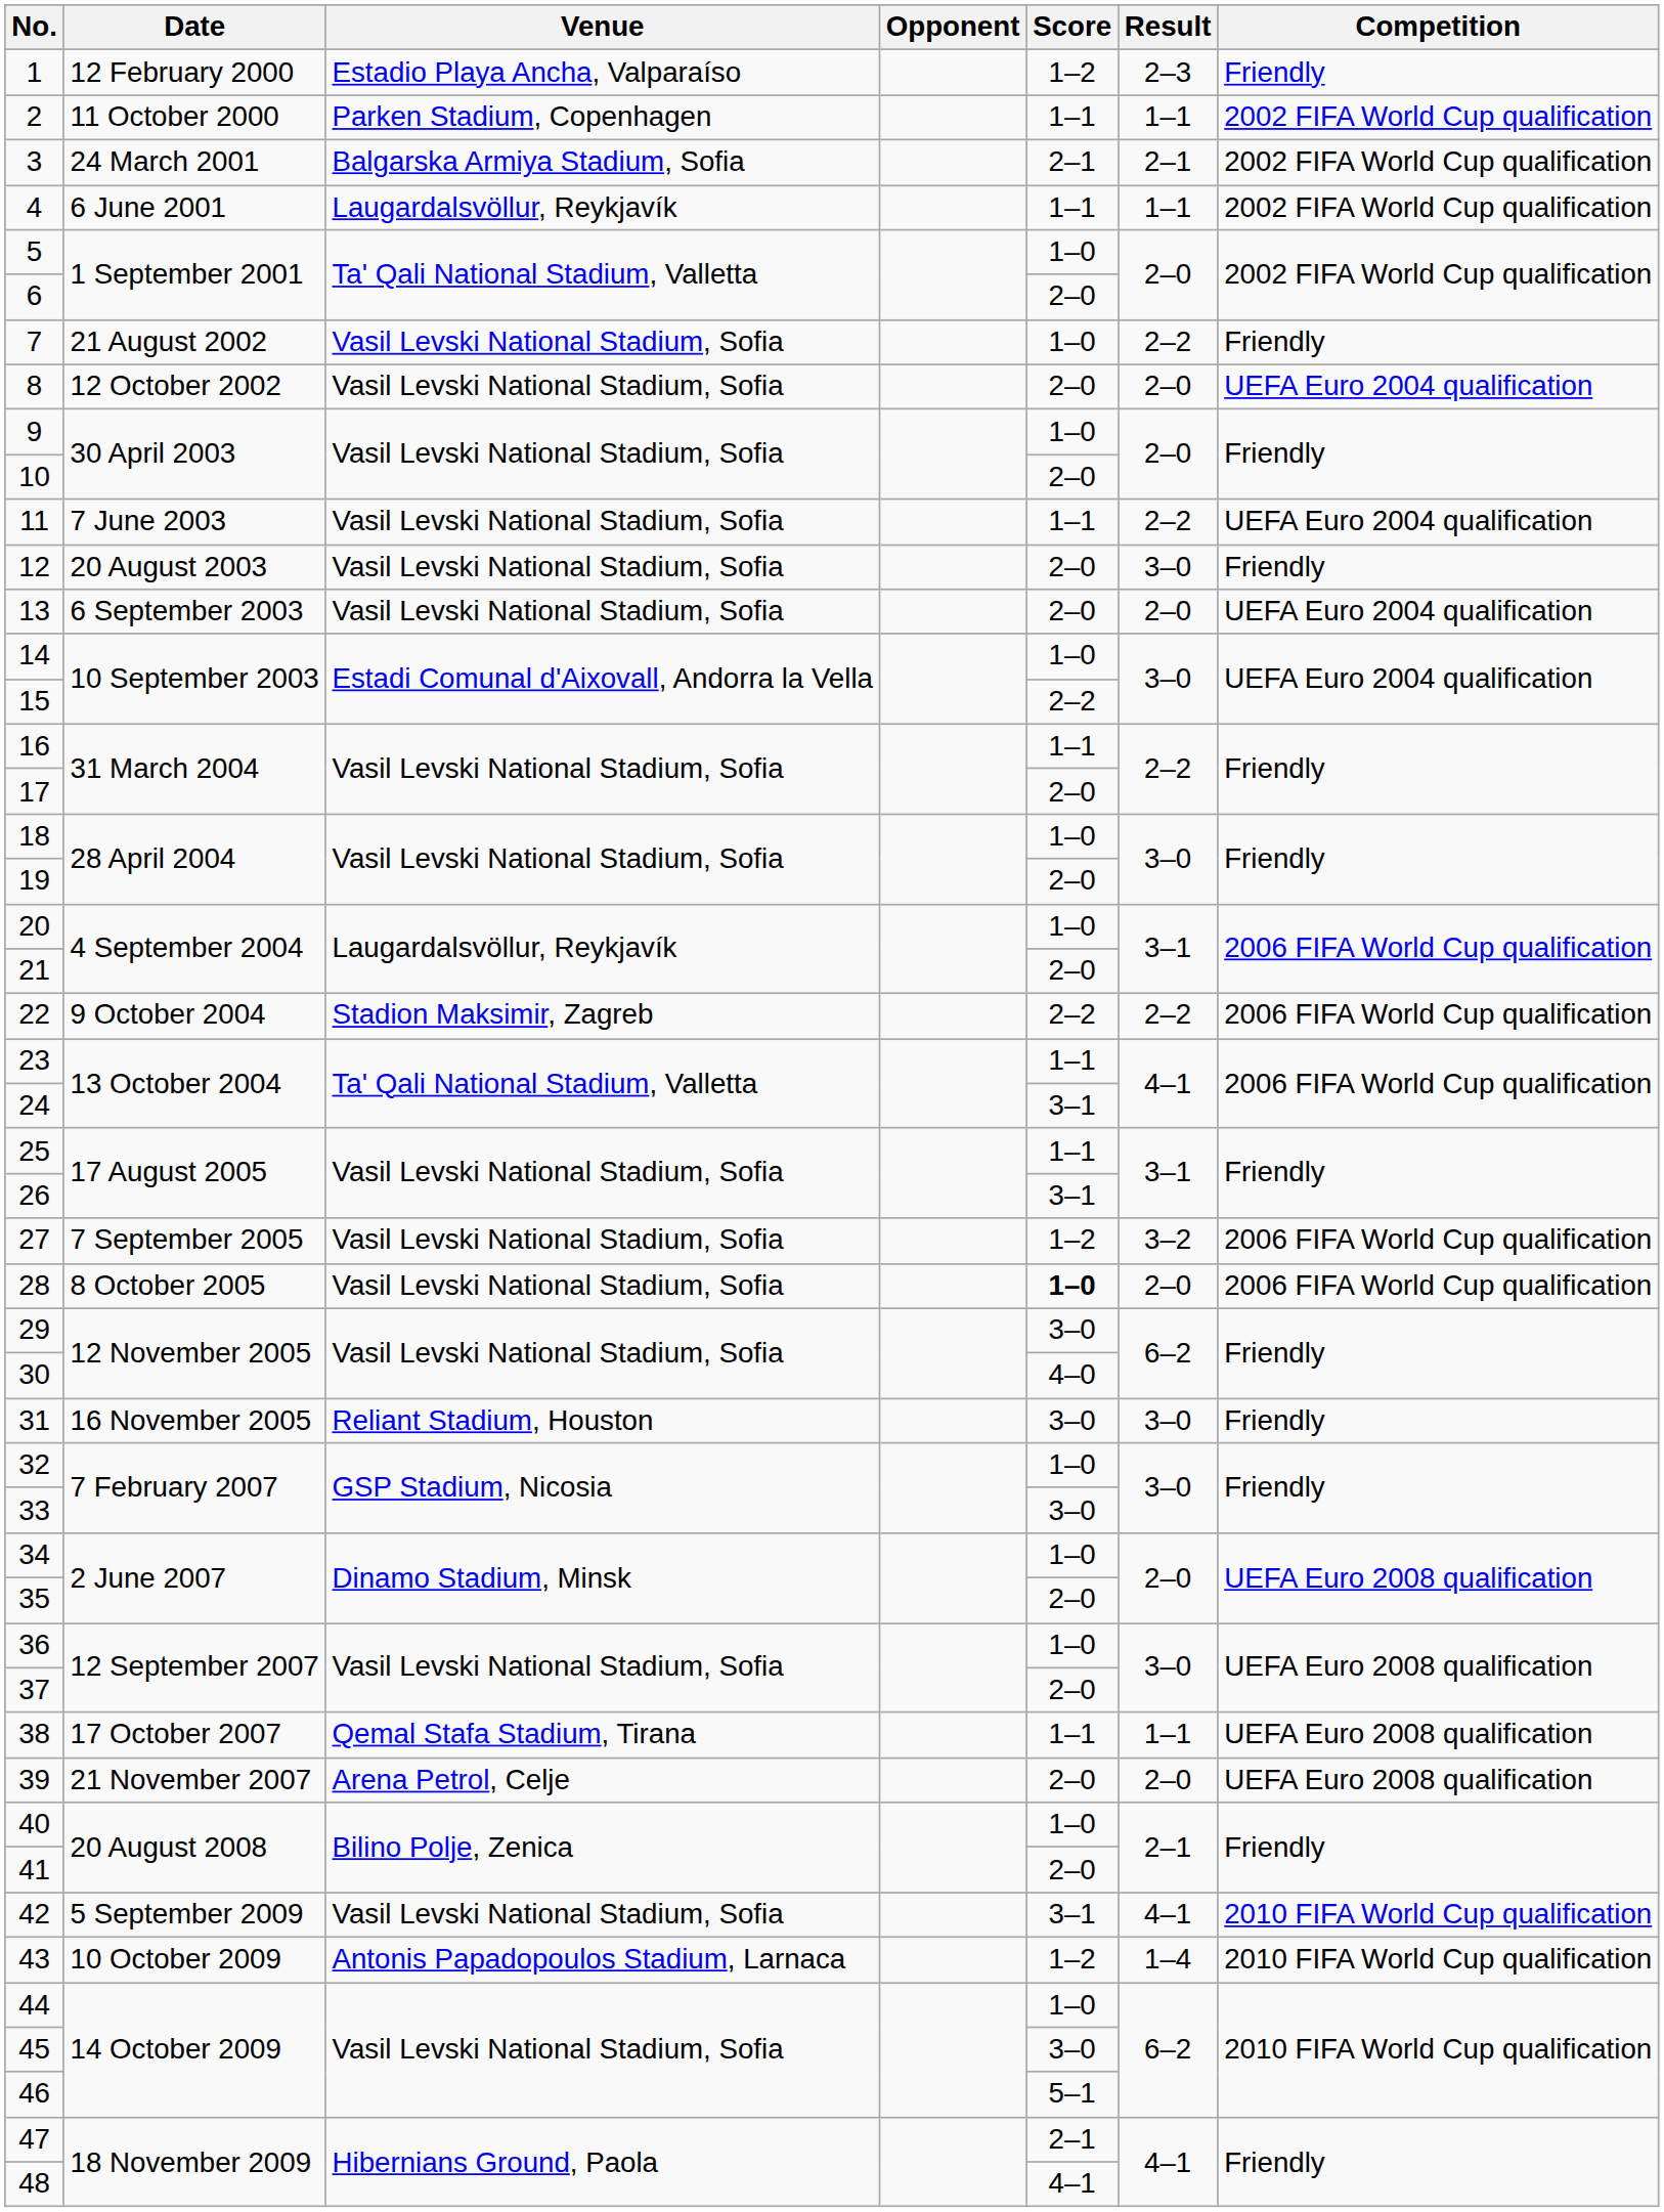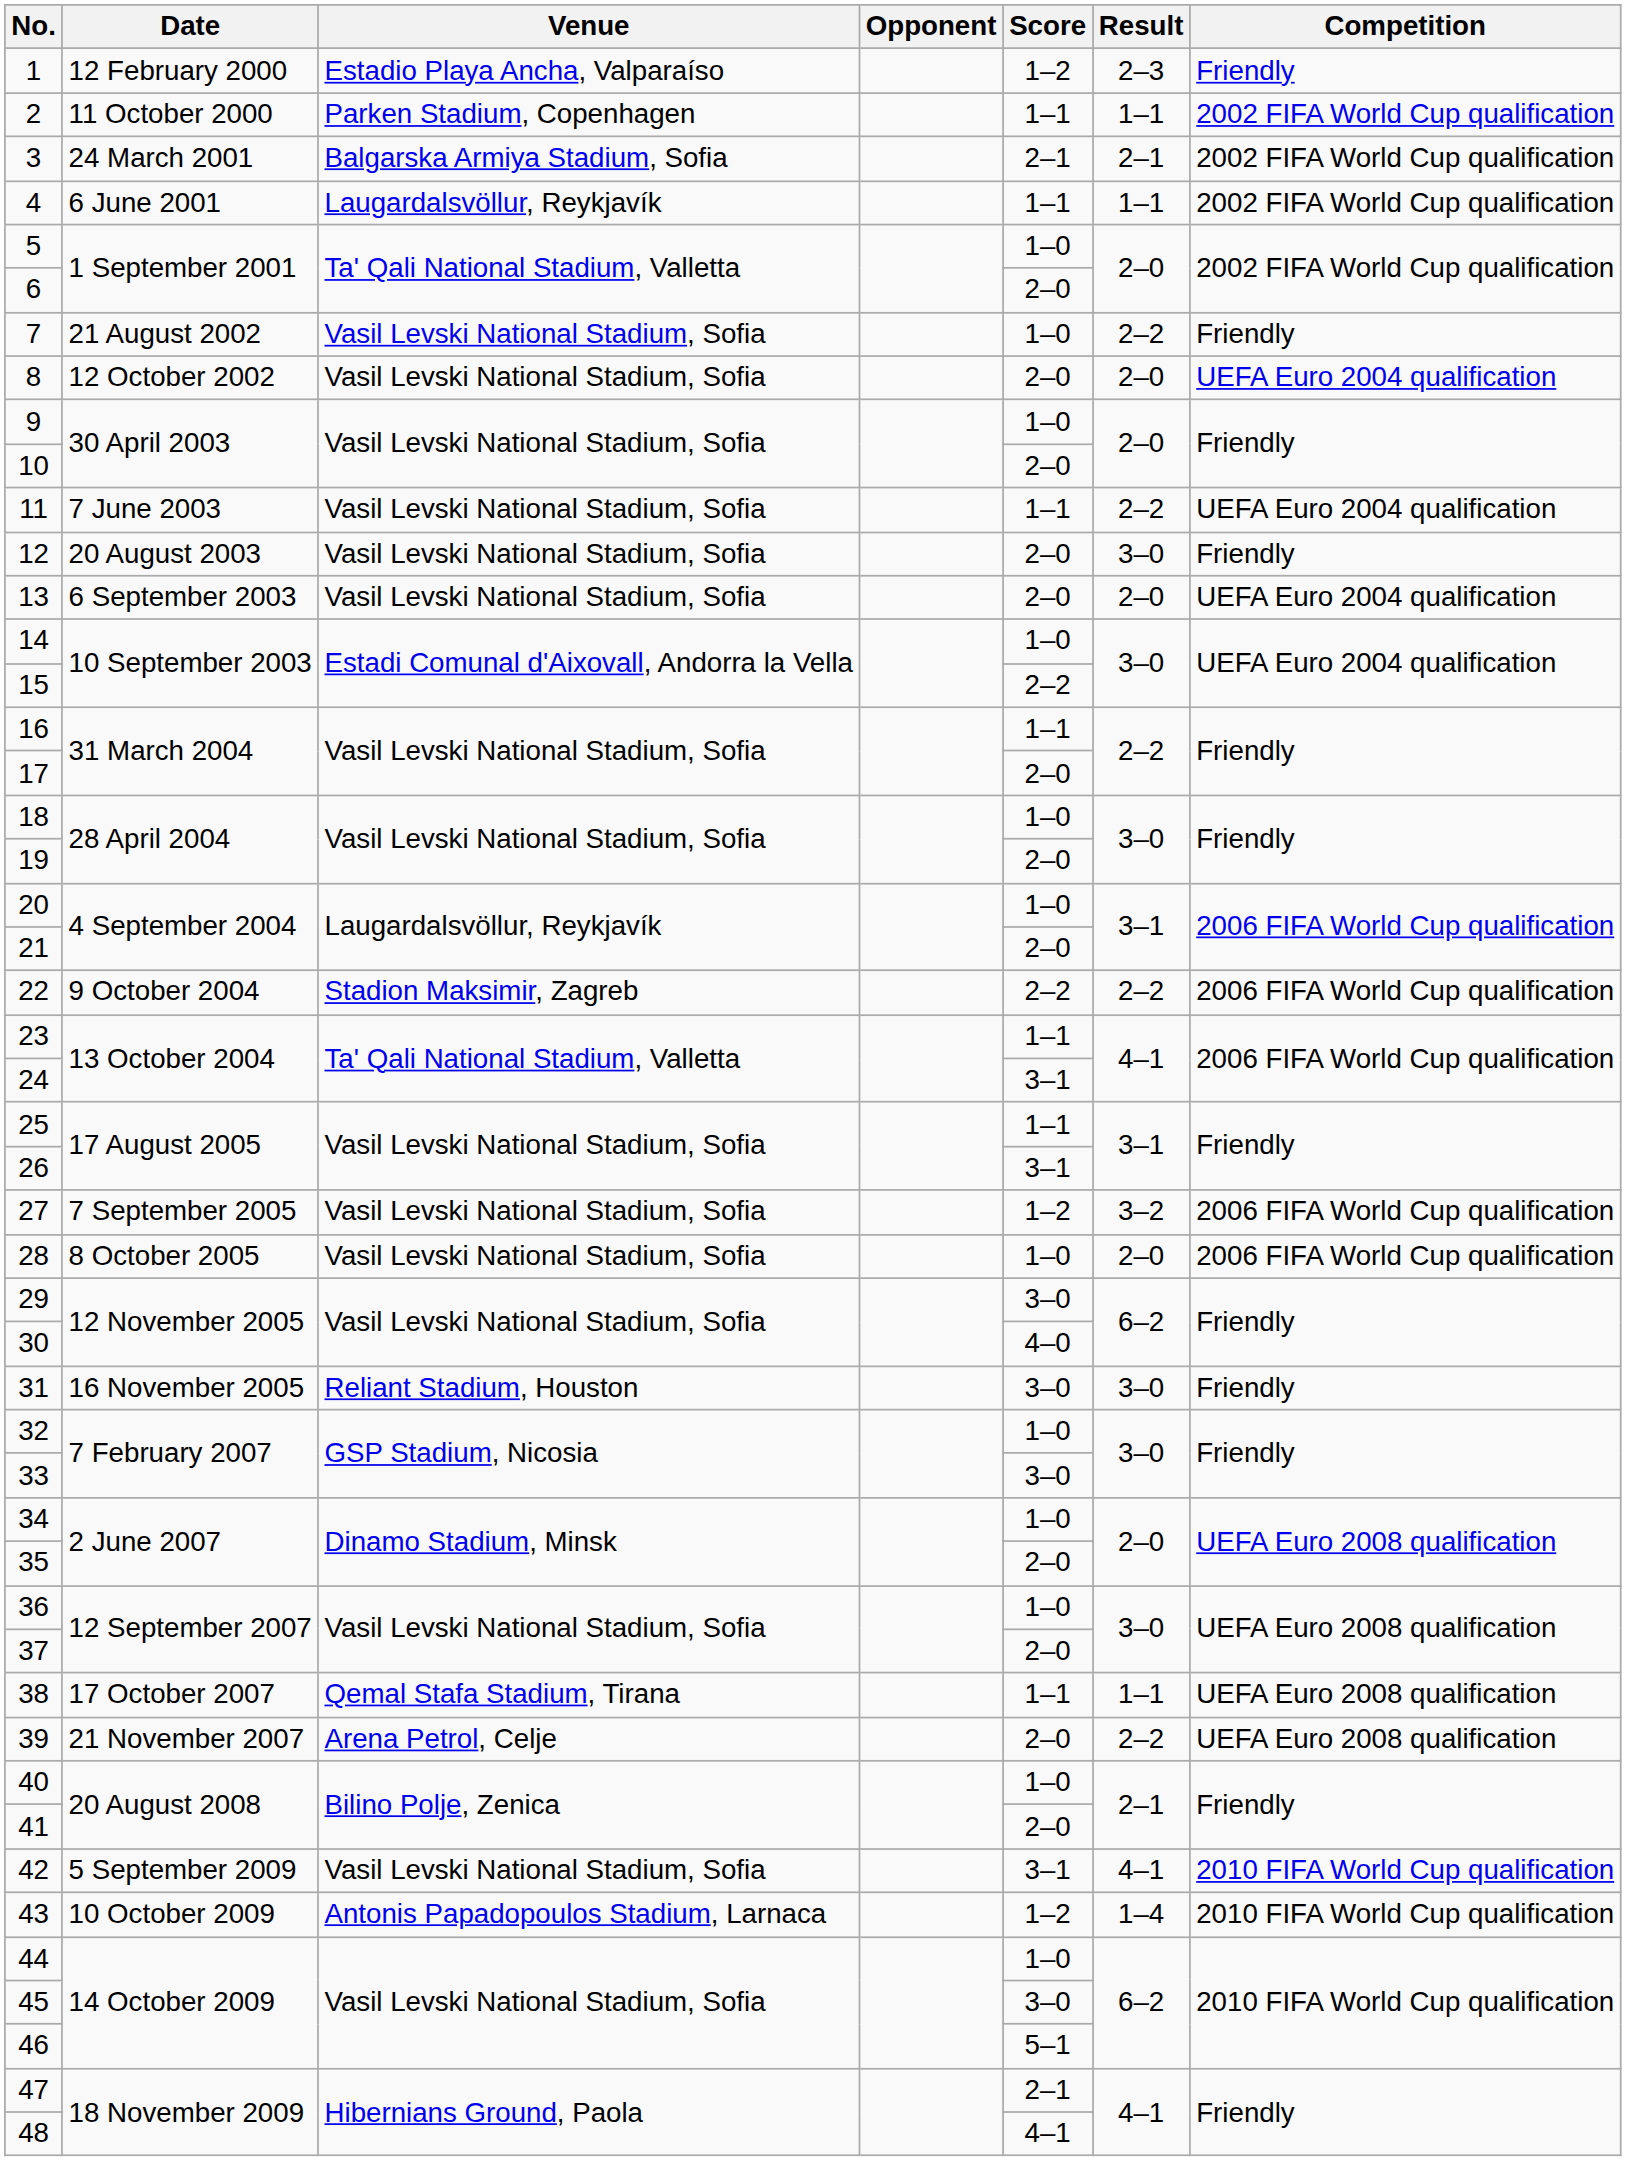28 | Score: bold -> normal
39 | Result: 2–0 -> 2–2
